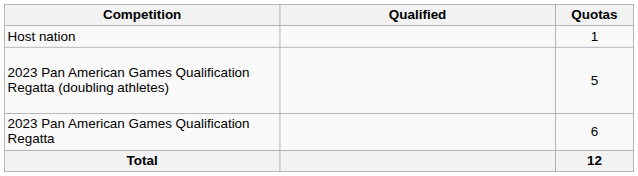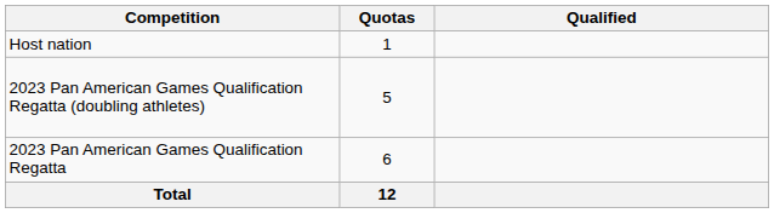columns swapped: Quotas <-> Qualified
